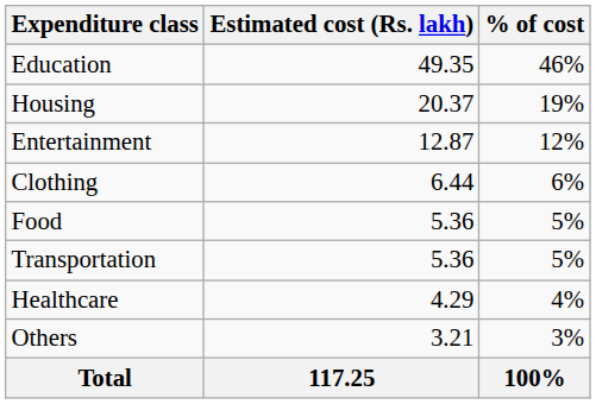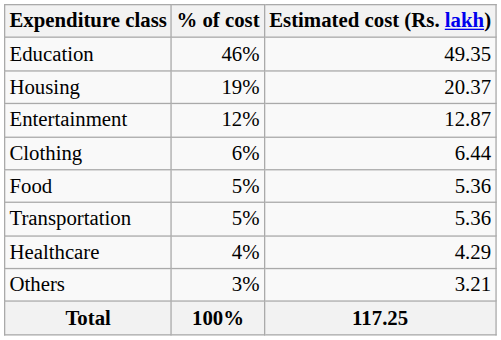columns swapped: Estimated cost (Rs. lakh) <-> % of cost
